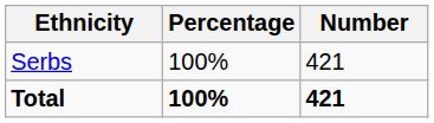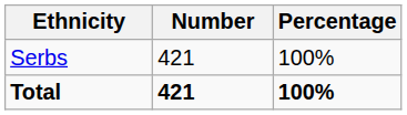columns swapped: Number <-> Percentage
